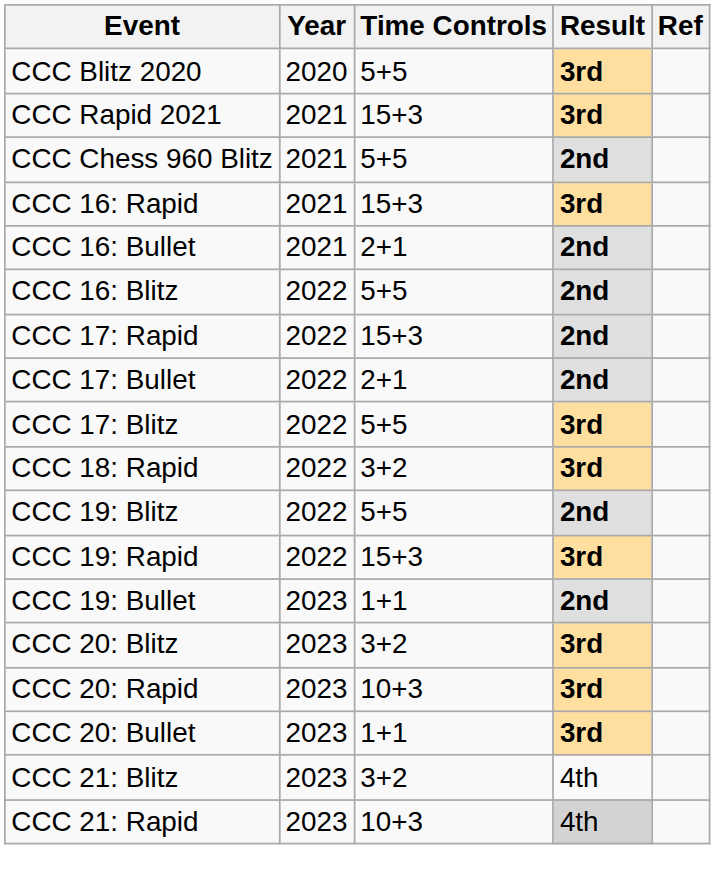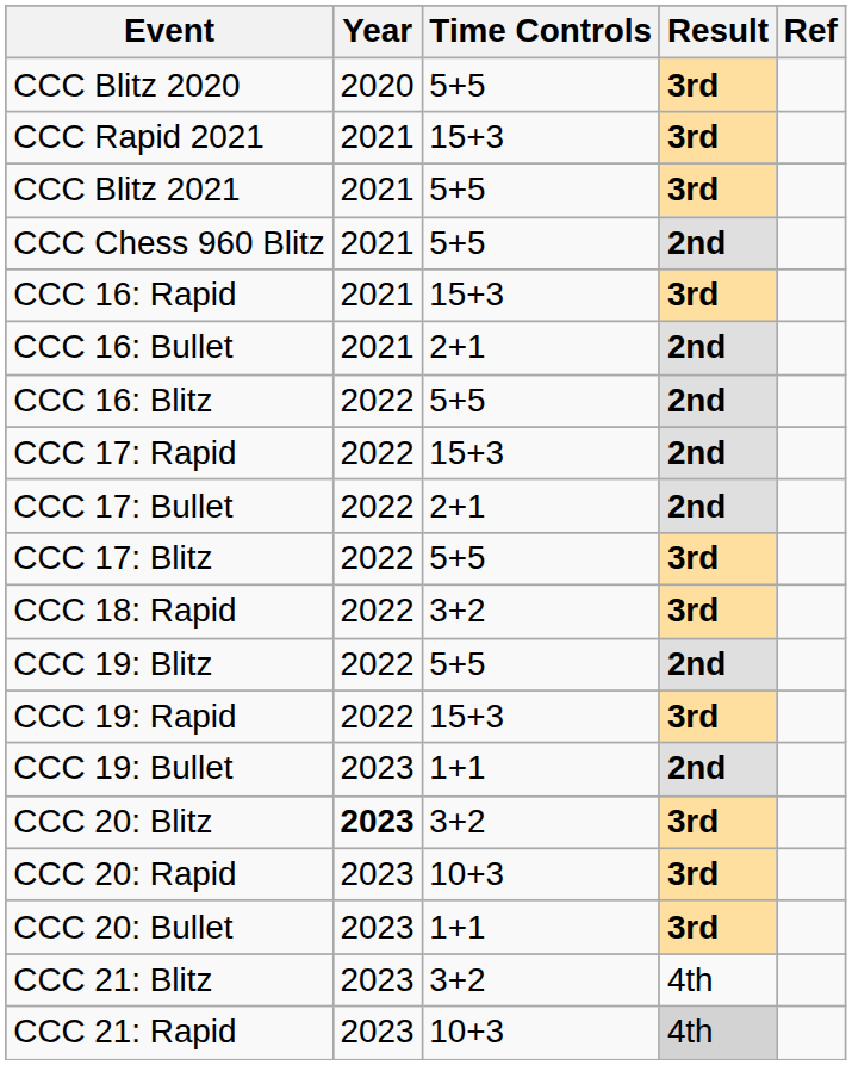+ row: CCC Blitz 2021 | 2021 | 5+5 | 3rd
CCC 20: Blitz | Year: normal -> bold
